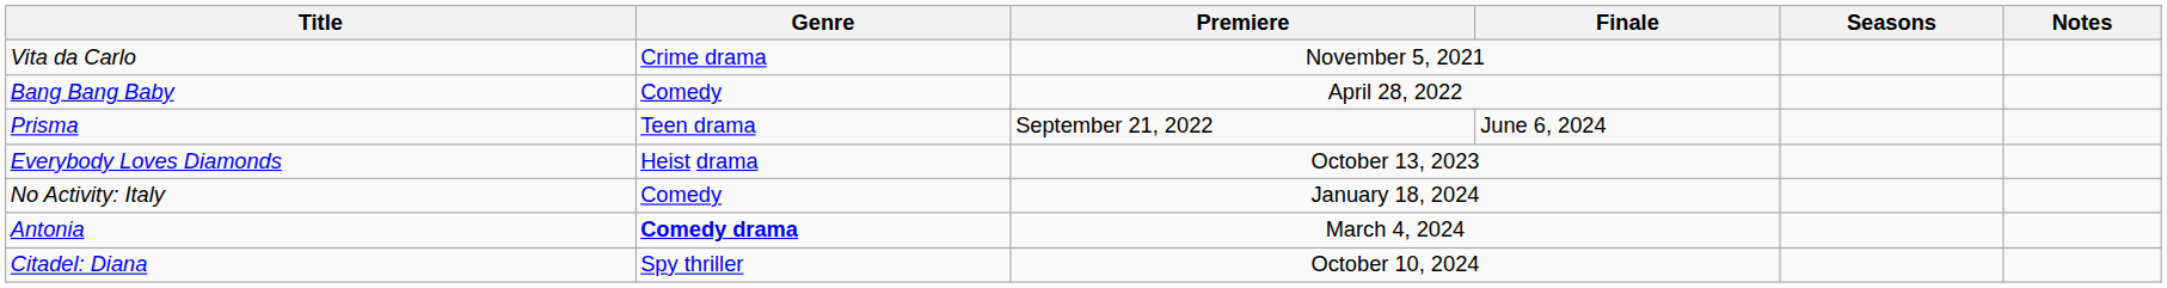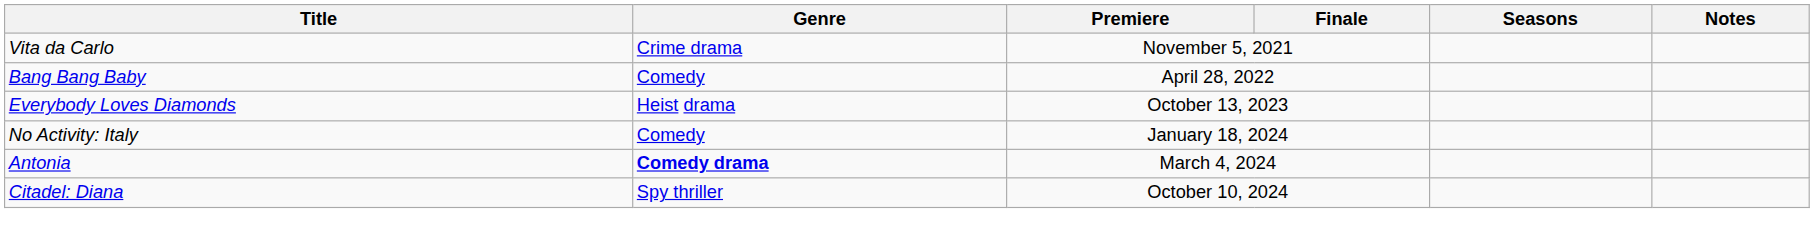- row: Prisma | Teen drama | September 21, 2022 | June 6, 2024
